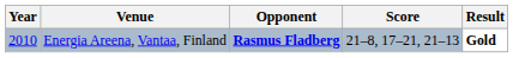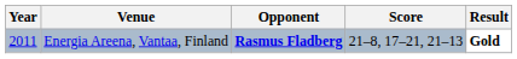Energia Areena, Vantaa, Finland | Year: 2010 -> 2011
